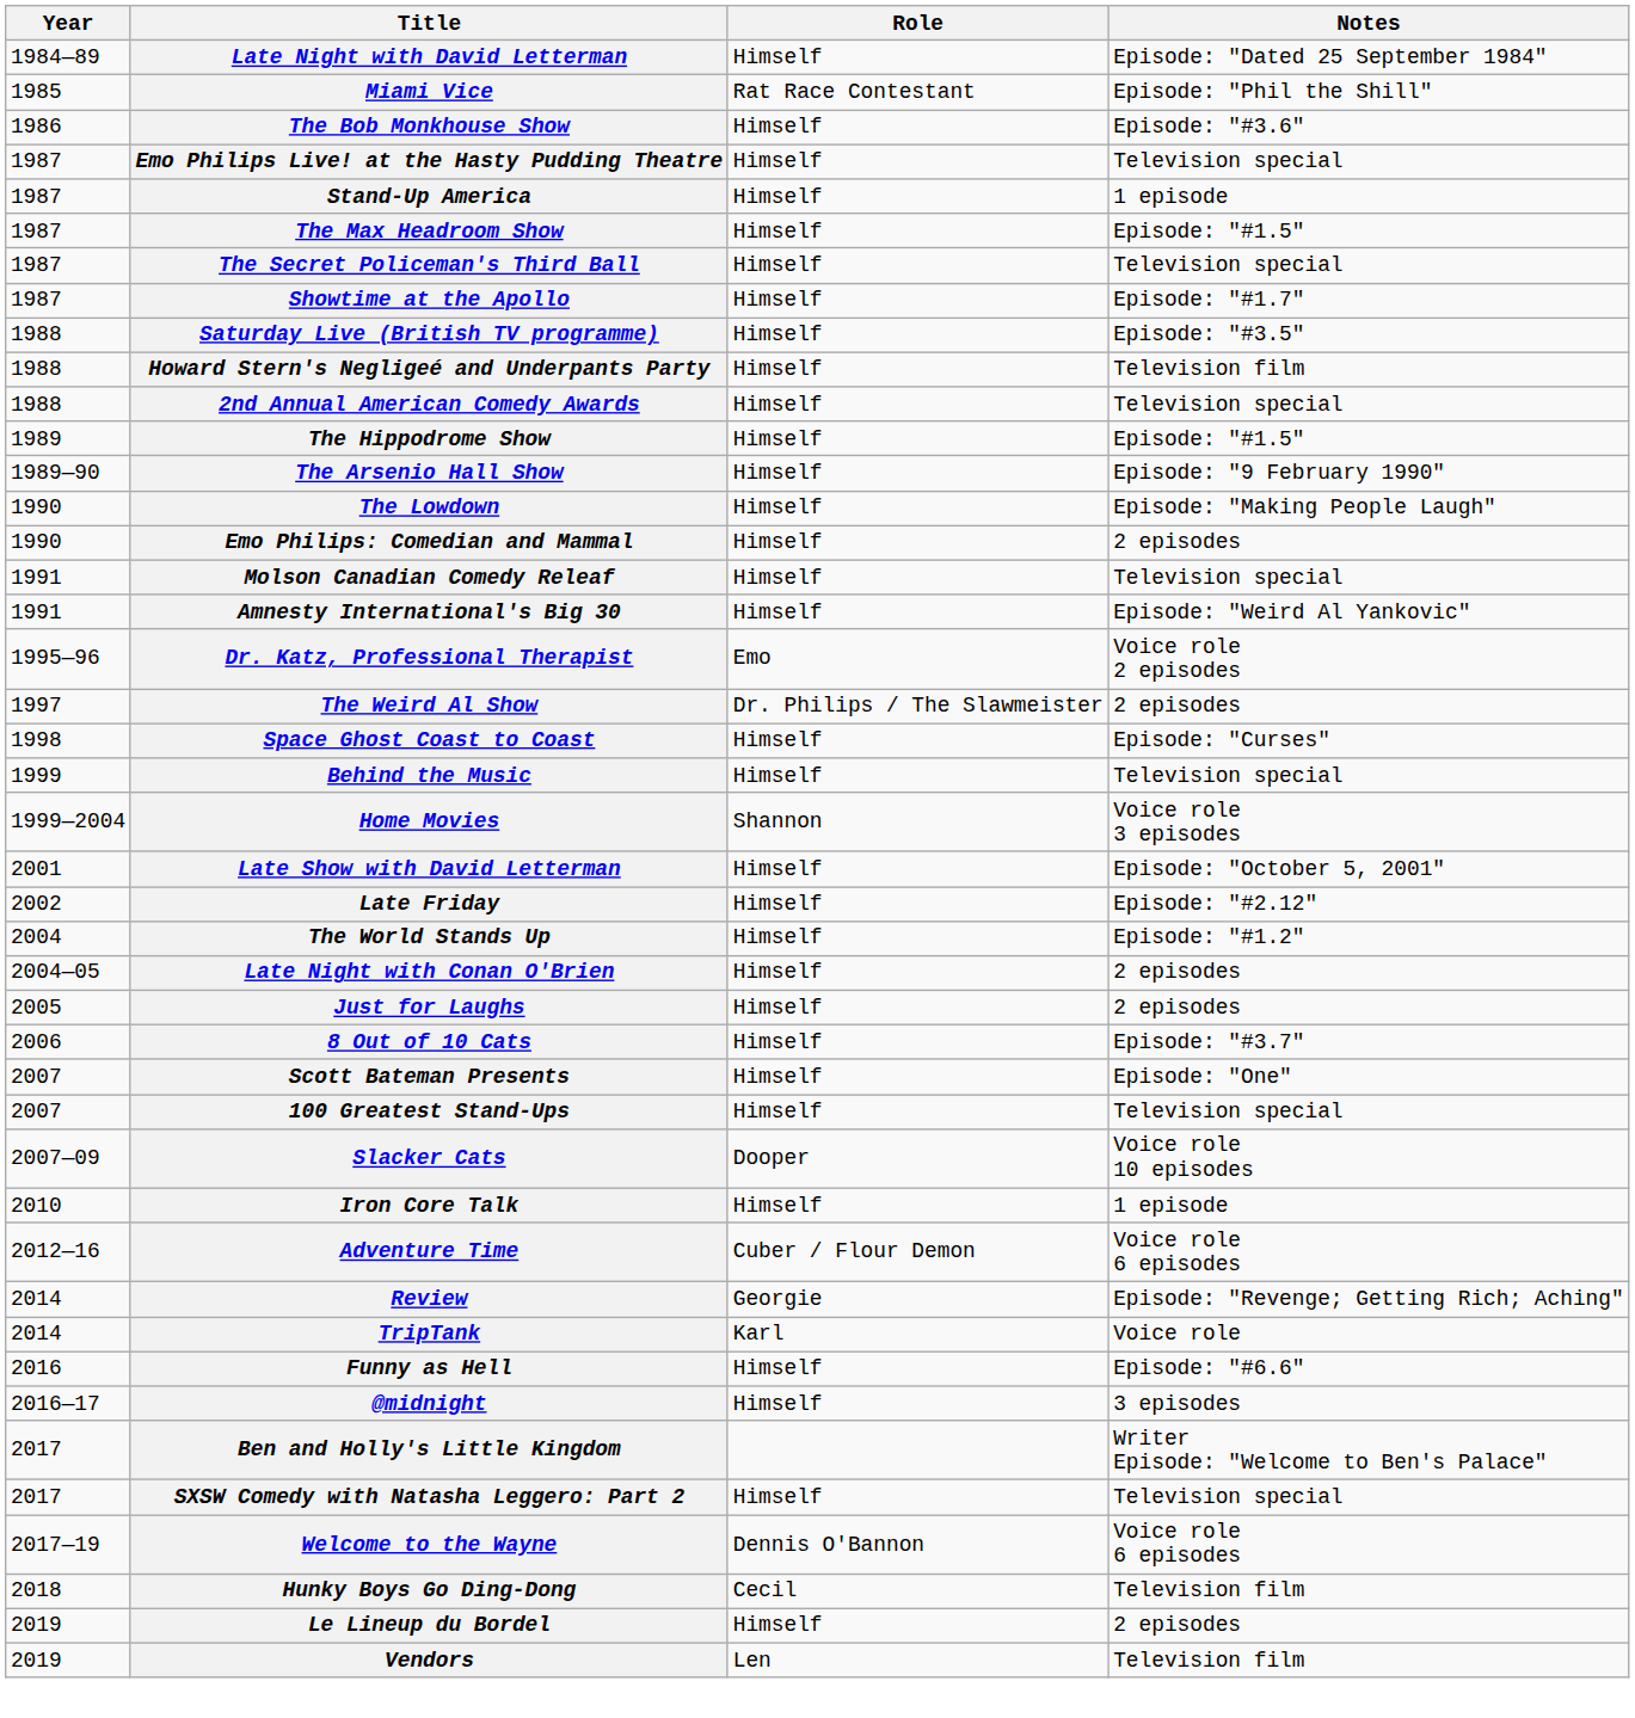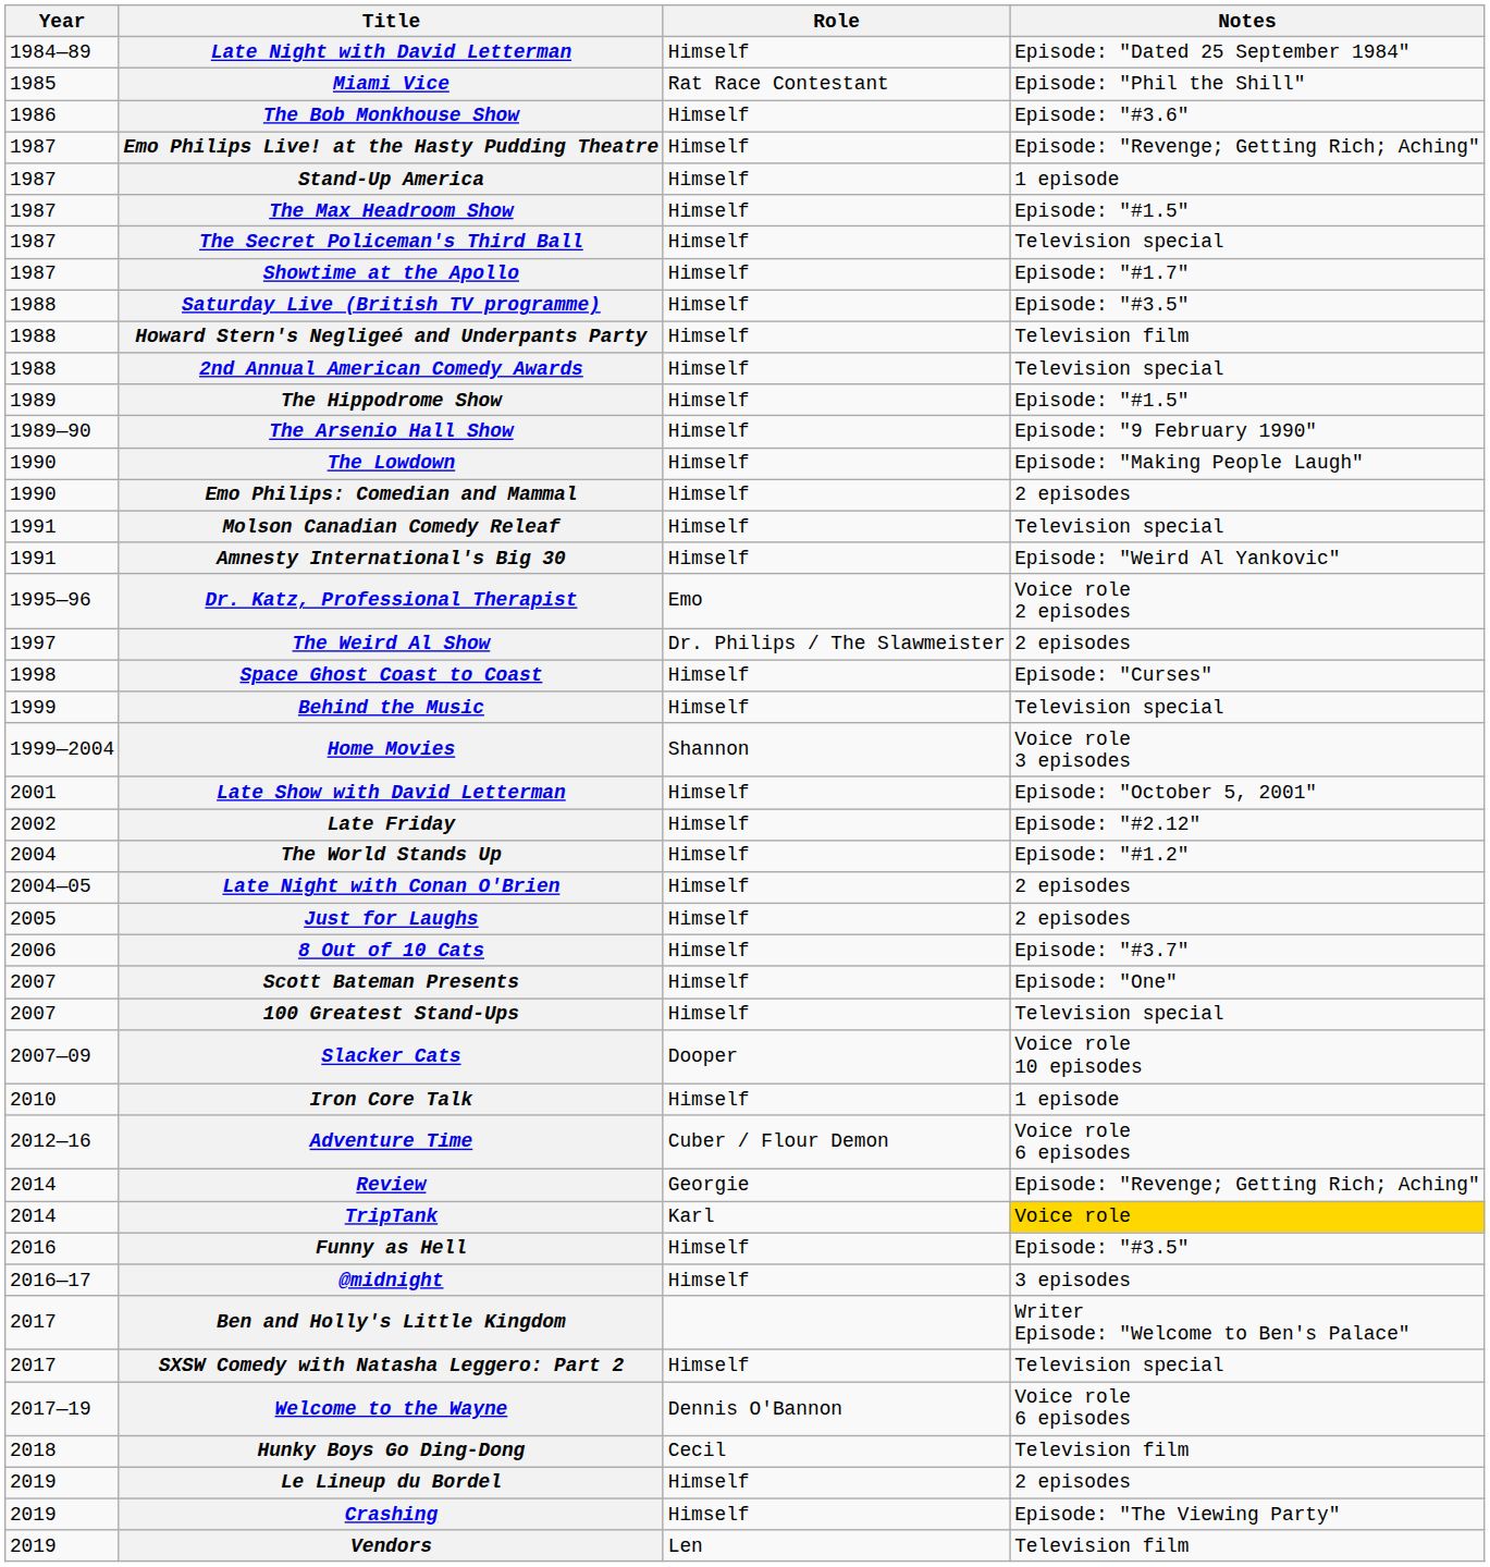Emo Philips Live! at the Hasty Pudding Theatre | Notes: Television special -> Episode: "Revenge; Getting Rich; Aching"
TripTank | Notes: no background -> gold background
Funny as Hell | Notes: Episode: "#6.6" -> Episode: "#3.5"
+ row: 2019 | Crashing | Himself | Episode: "The Viewing Party"
